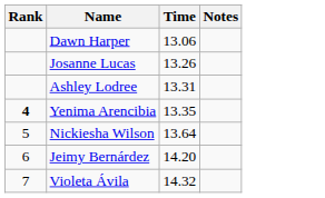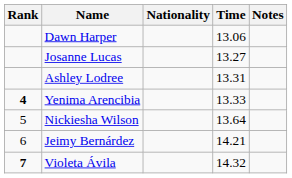+ column: Nationality
Josanne Lucas | Time: 13.26 -> 13.27
Yenima Arencibia | Time: 13.35 -> 13.33
Jeimy Bernárdez | Time: 14.20 -> 14.21
Violeta Ávila | Rank: normal -> bold
